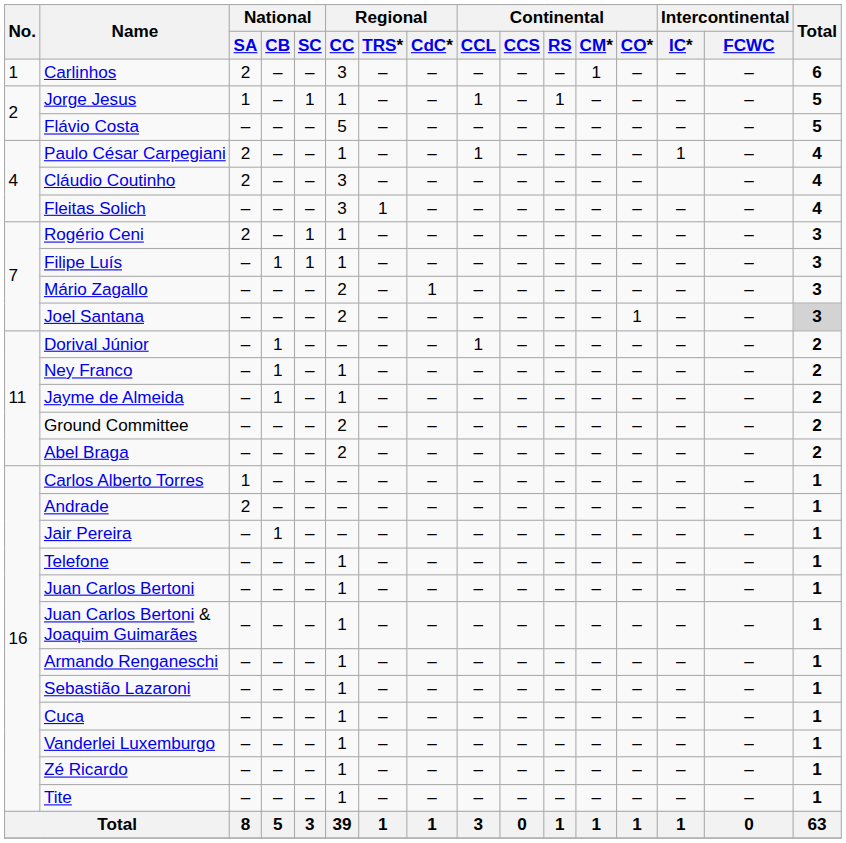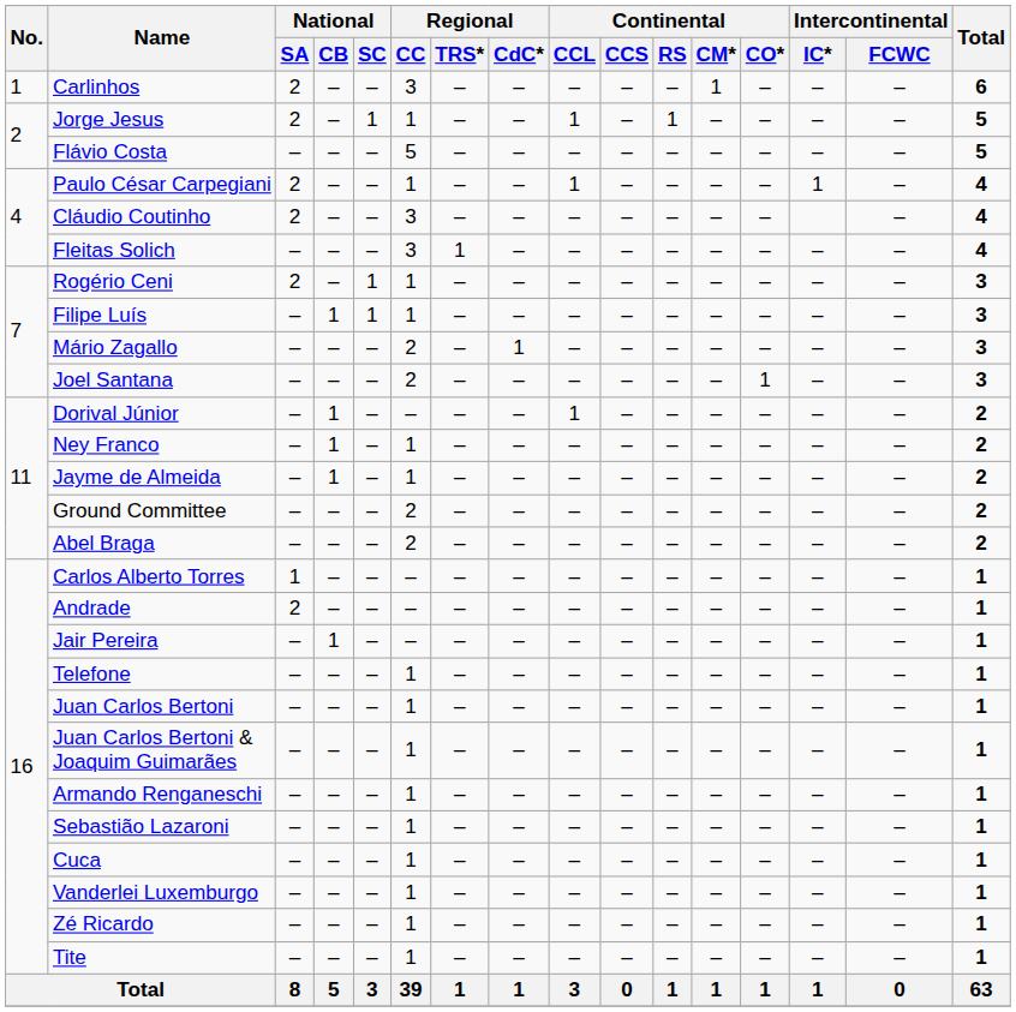Jorge Jesus | National / SA: 1 -> 2
Joel Santana | Total: lightgrey background -> no background
